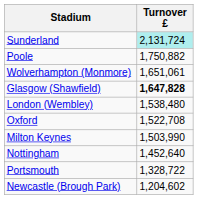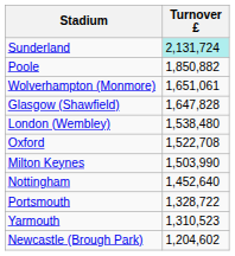Poole | Turnover £: 1,750,882 -> 1,850,882
Glasgow (Shawfield) | Turnover £: bold -> normal
+ row: Yarmouth | 1,310,523
